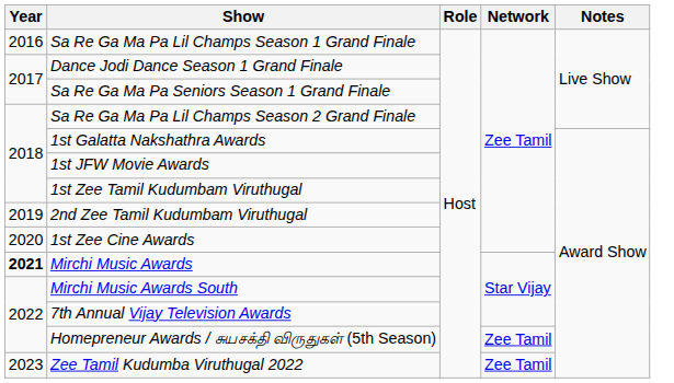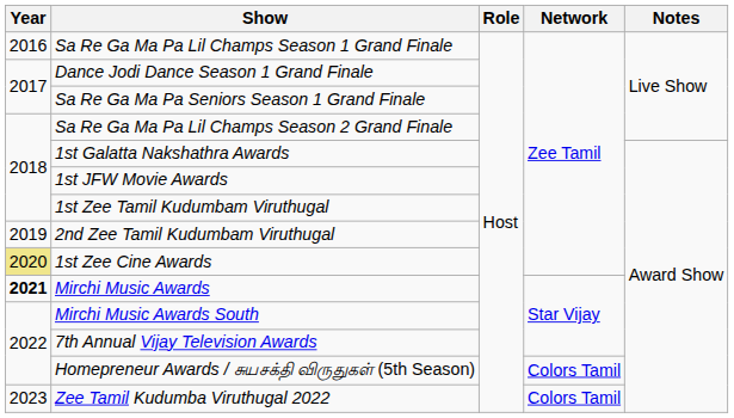1st Zee Cine Awards | Year: no background -> khaki background
Homepreneur Awards / சுயசக்தி விருதுகள் (5th Season) | Network: Zee Tamil -> Colors Tamil
Zee Tamil Kudumba Viruthugal 2022 | Network: Zee Tamil -> Colors Tamil
